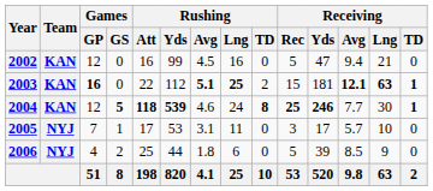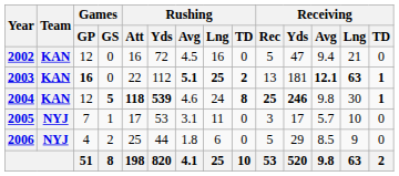2002 | Rushing / Yds: 99 -> 72
2003 | Rushing / TD: normal -> bold
2003 | Receiving / Rec: 15 -> 13
2004 | Receiving / Avg: 7.7 -> 9.8
2006 | Receiving / Yds: 39 -> 29
